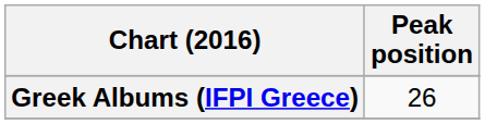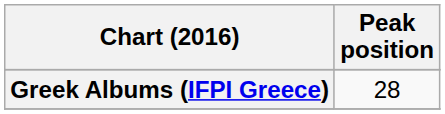Greek Albums (IFPI Greece) | Peak position: 26 -> 28
